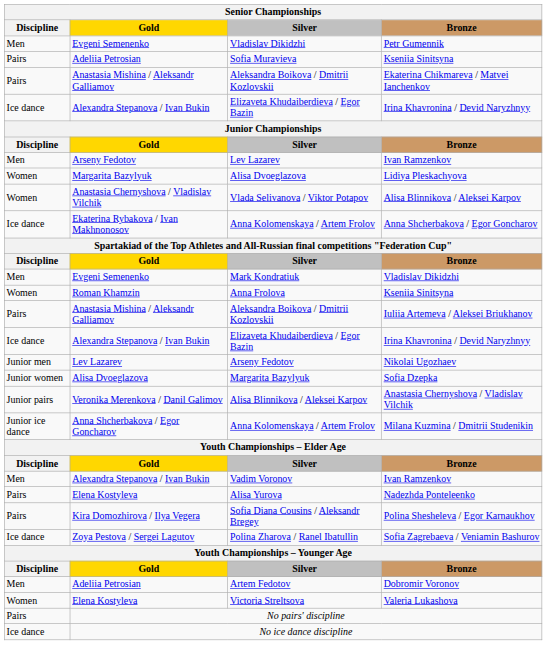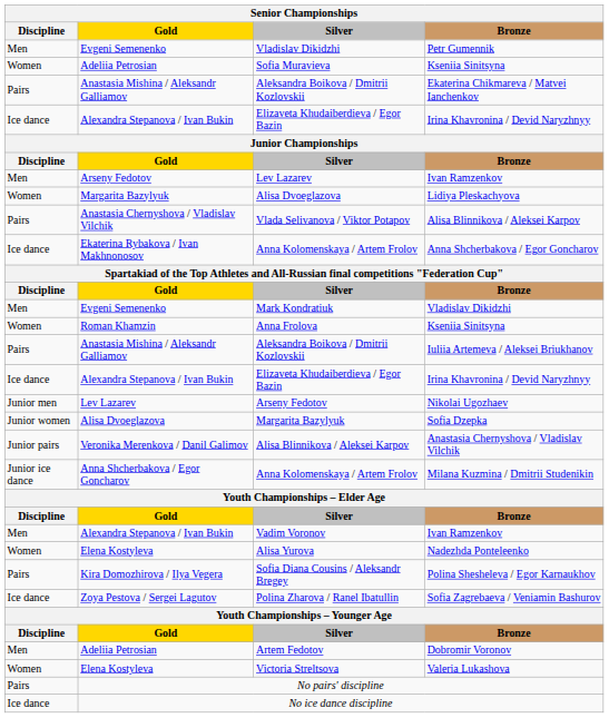Sofia Muravieva | Discipline: Pairs -> Women
Vlada Selivanova / Viktor Potapov | Discipline: Women -> Pairs
Alisa Yurova | Discipline: Pairs -> Women
